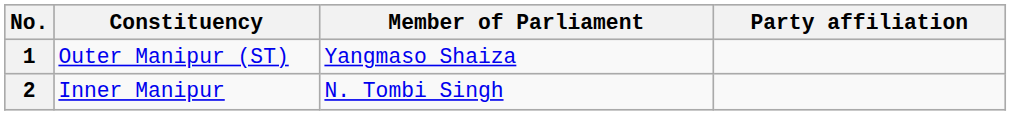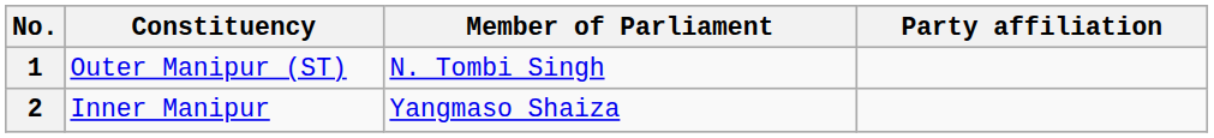1 | Member of Parliament: Yangmaso Shaiza -> N. Tombi Singh
2 | Member of Parliament: N. Tombi Singh -> Yangmaso Shaiza
